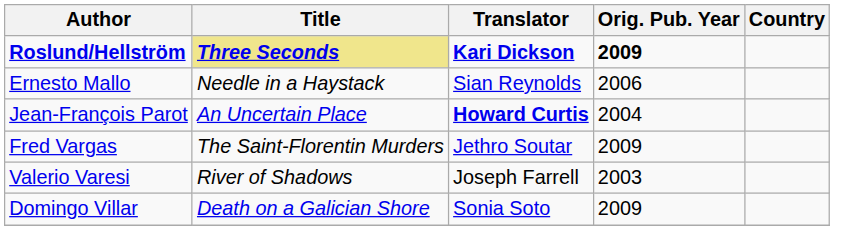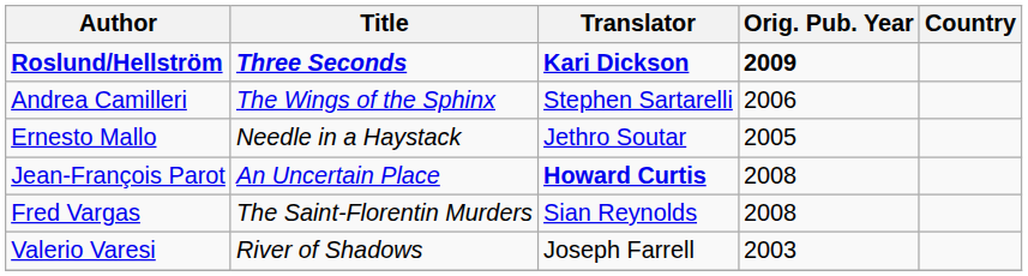Roslund/Hellström | Title: khaki background -> no background
+ row: Andrea Camilleri | The Wings of the Sphinx | Stephen Sartarelli | 2006
Ernesto Mallo | Translator: Sian Reynolds -> Jethro Soutar
Ernesto Mallo | Orig. Pub. Year: 2006 -> 2005
Jean-François Parot | Orig. Pub. Year: 2004 -> 2008
Fred Vargas | Translator: Jethro Soutar -> Sian Reynolds
Fred Vargas | Orig. Pub. Year: 2009 -> 2008
- row: Domingo Villar | Death on a Galician Shore | Sonia Soto | 2009
